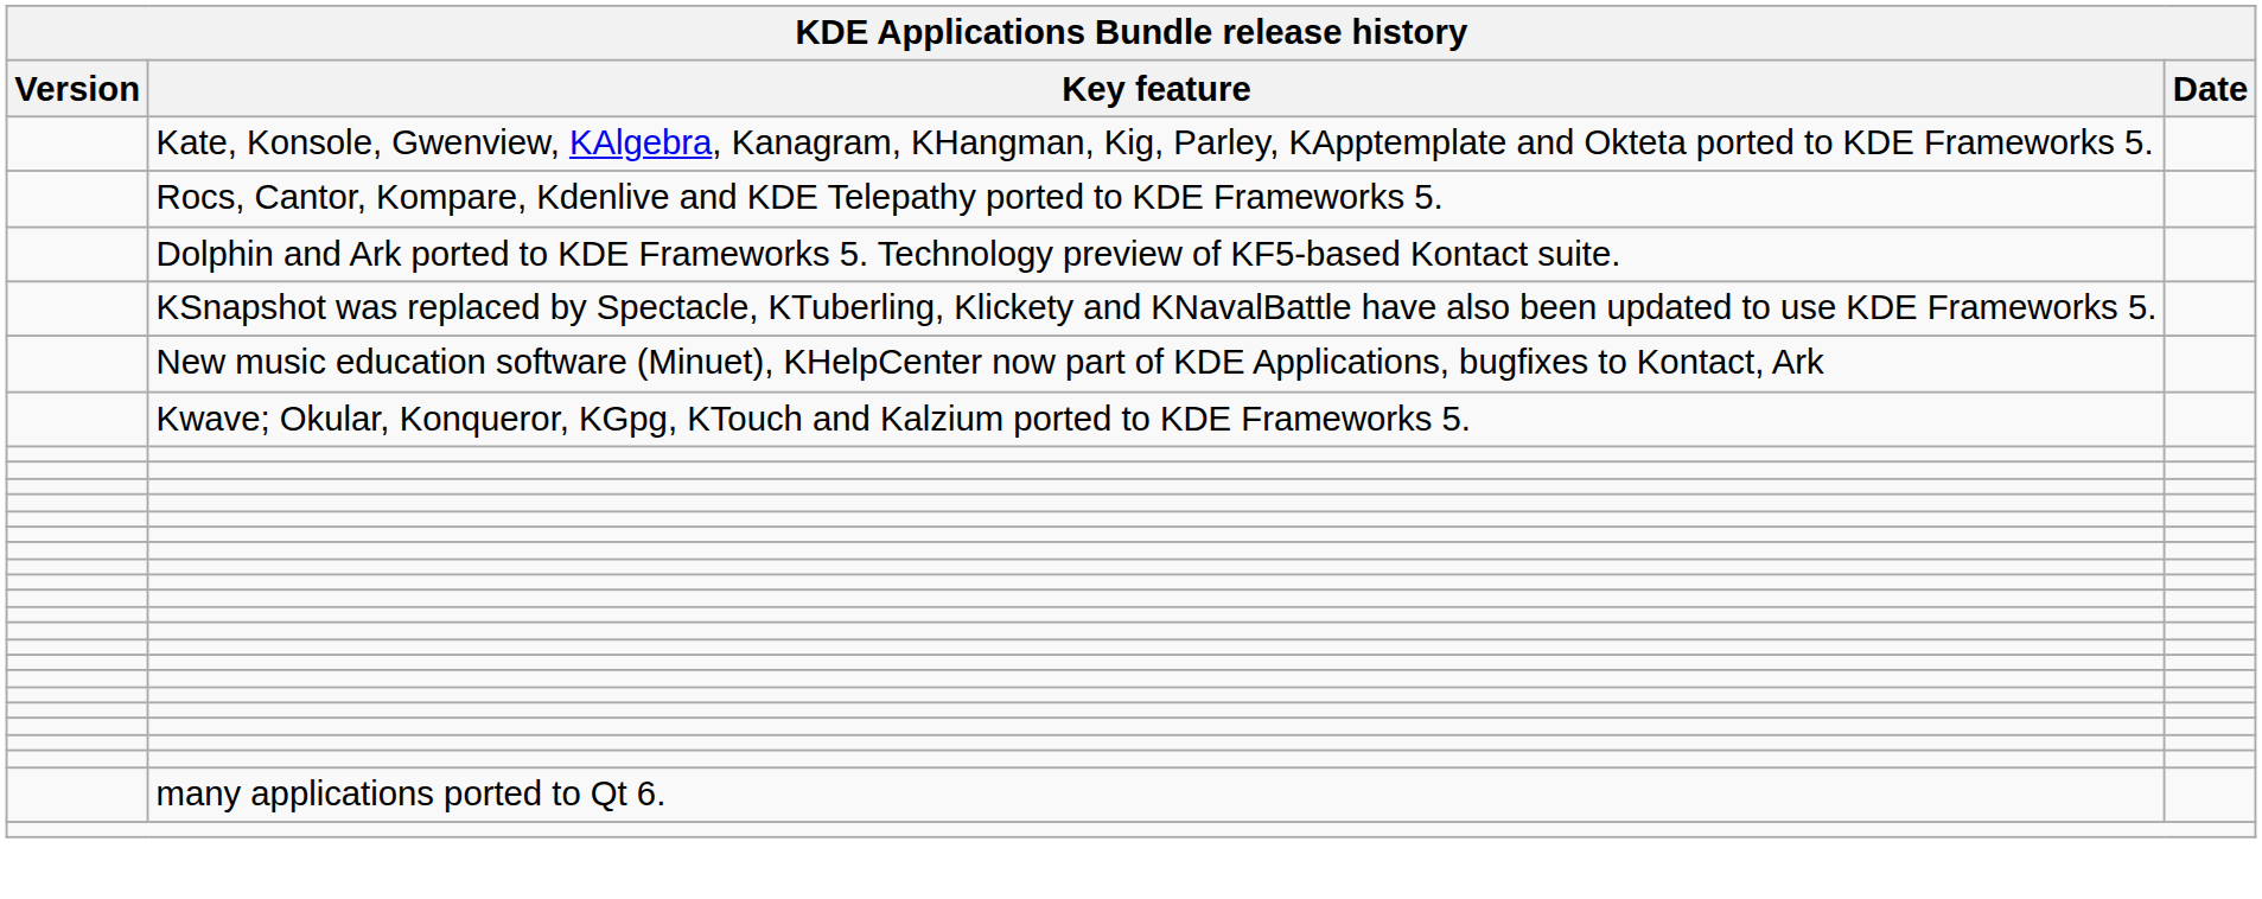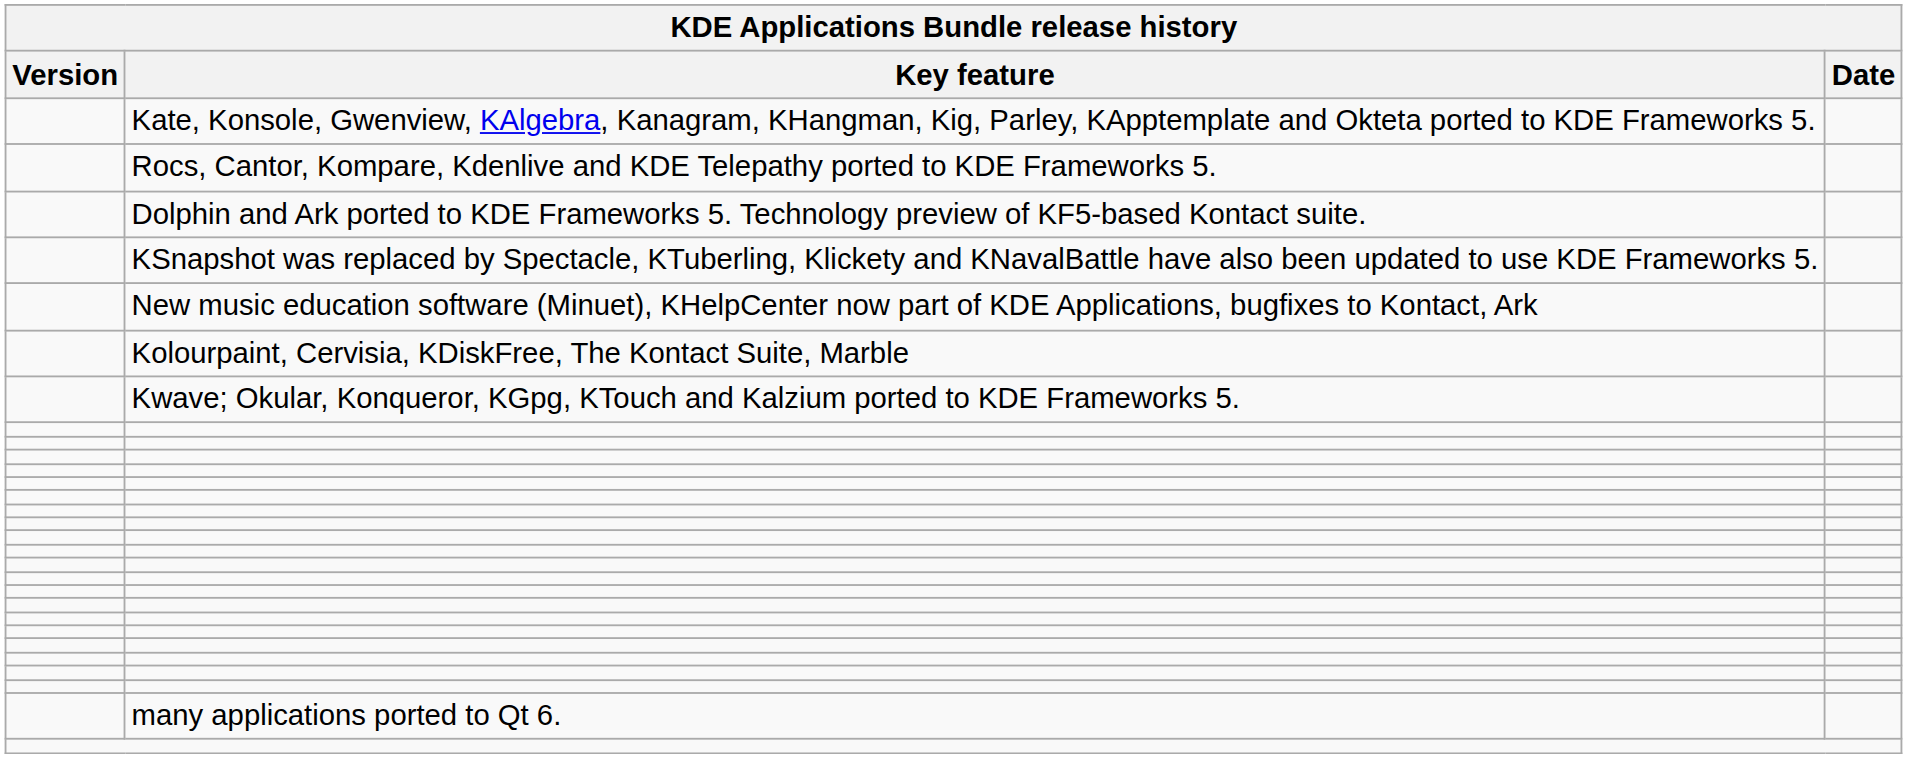+ row: Kolourpaint, Cervisia, KDiskFree, The Kontact Suite, Marble
